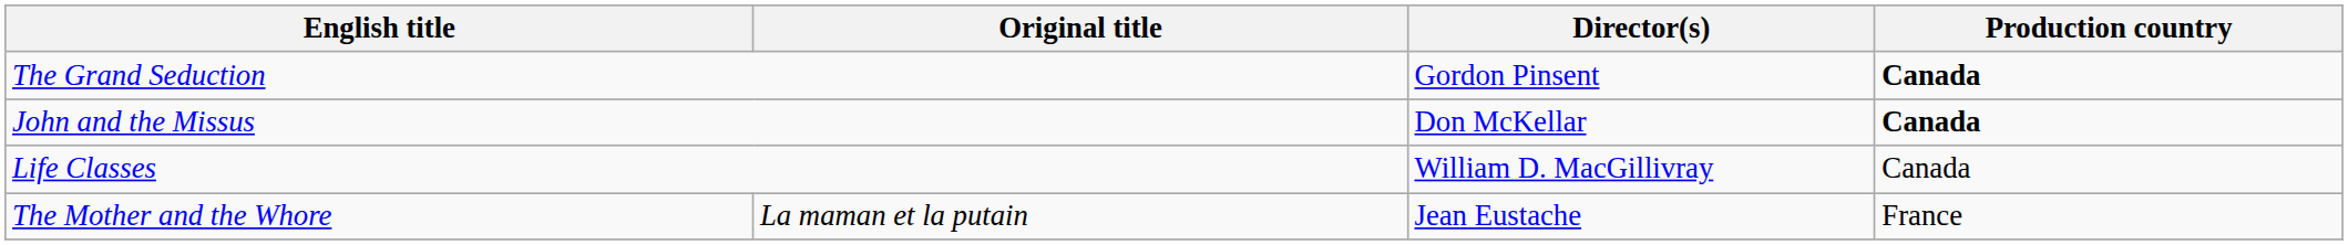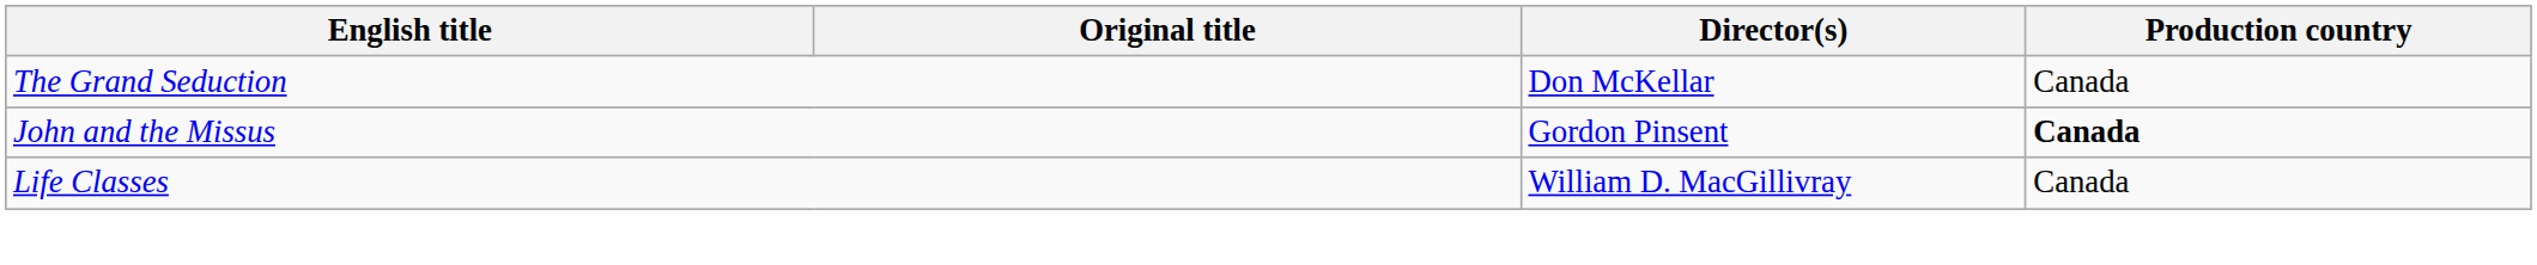The Grand Seduction | Director(s): Gordon Pinsent -> Don McKellar
The Grand Seduction | Production country: bold -> normal
John and the Missus | Director(s): Don McKellar -> Gordon Pinsent
- row: The Mother and the Whore | La maman et la putain | Jean Eustache | France
